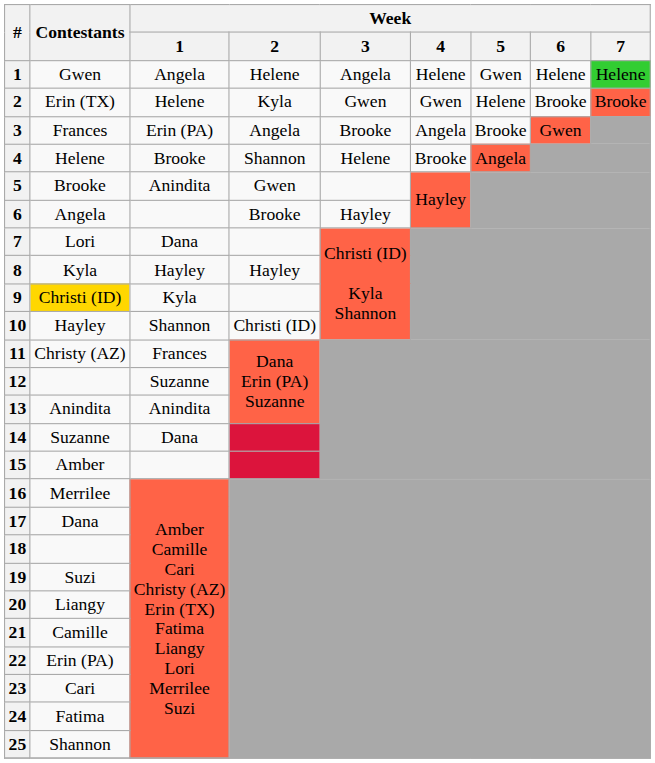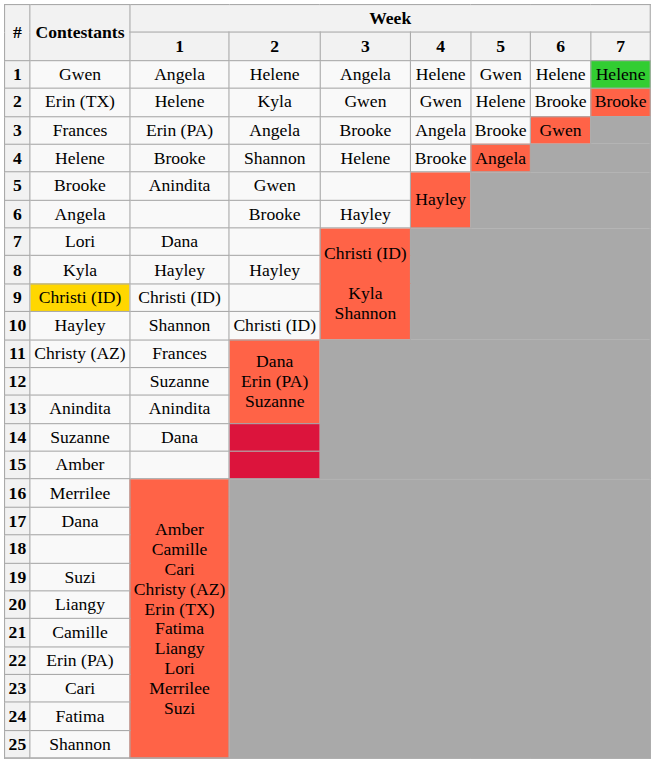9 | Week / 1: Kyla -> Christi (ID)
